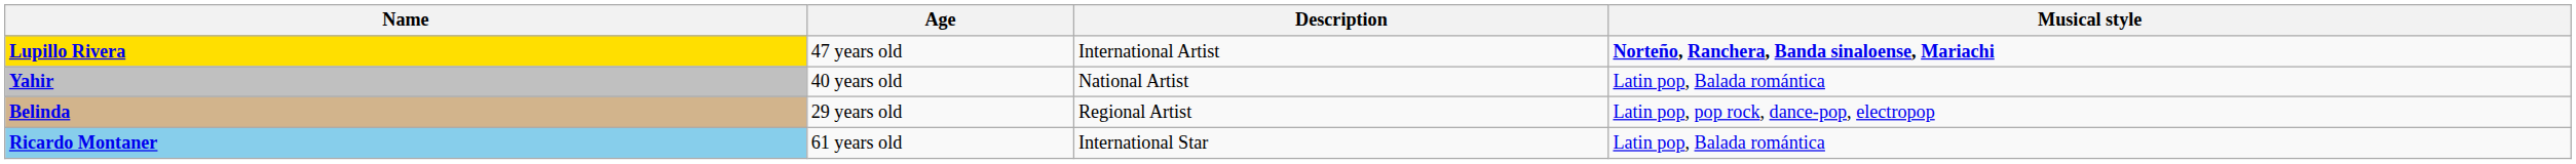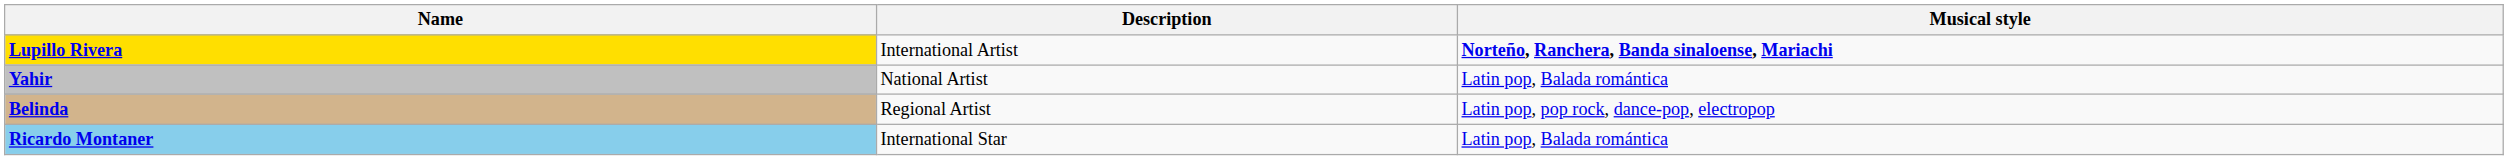- column: Age | 47 years old | 40 years old | 29 years old | 61 years old
